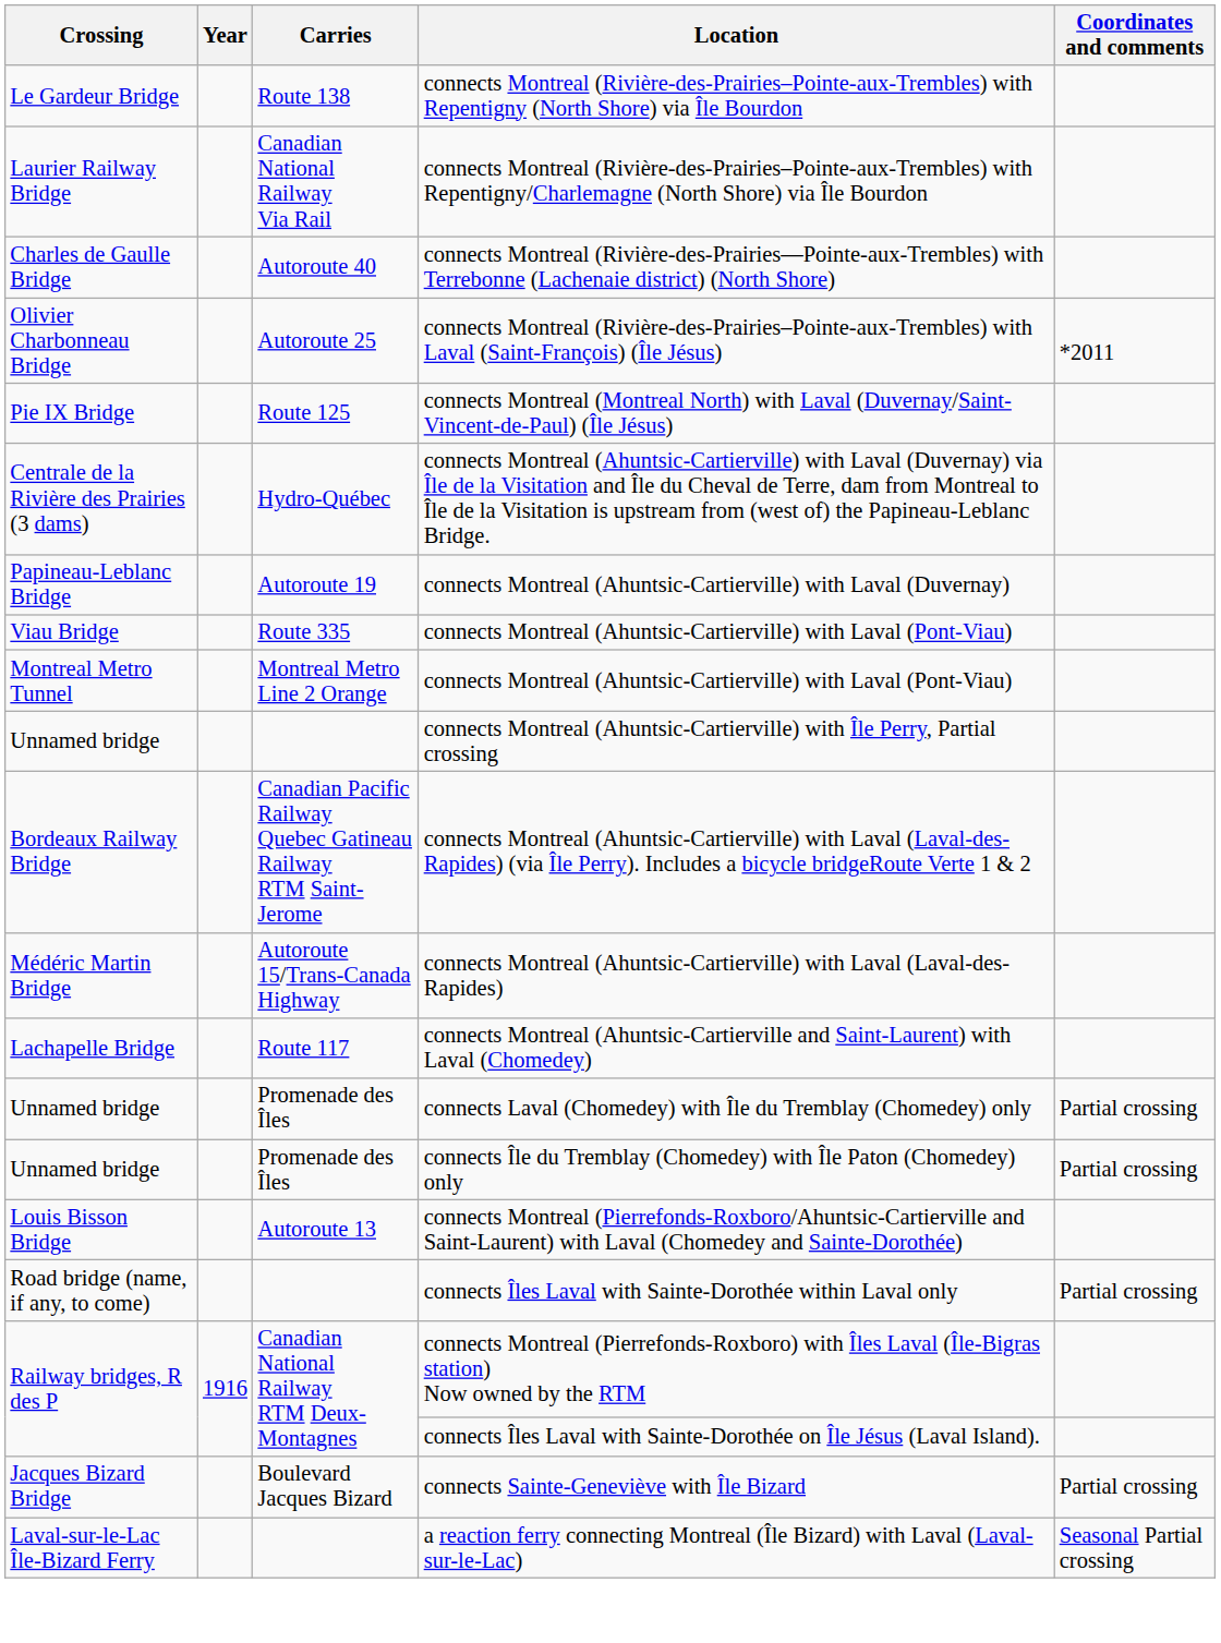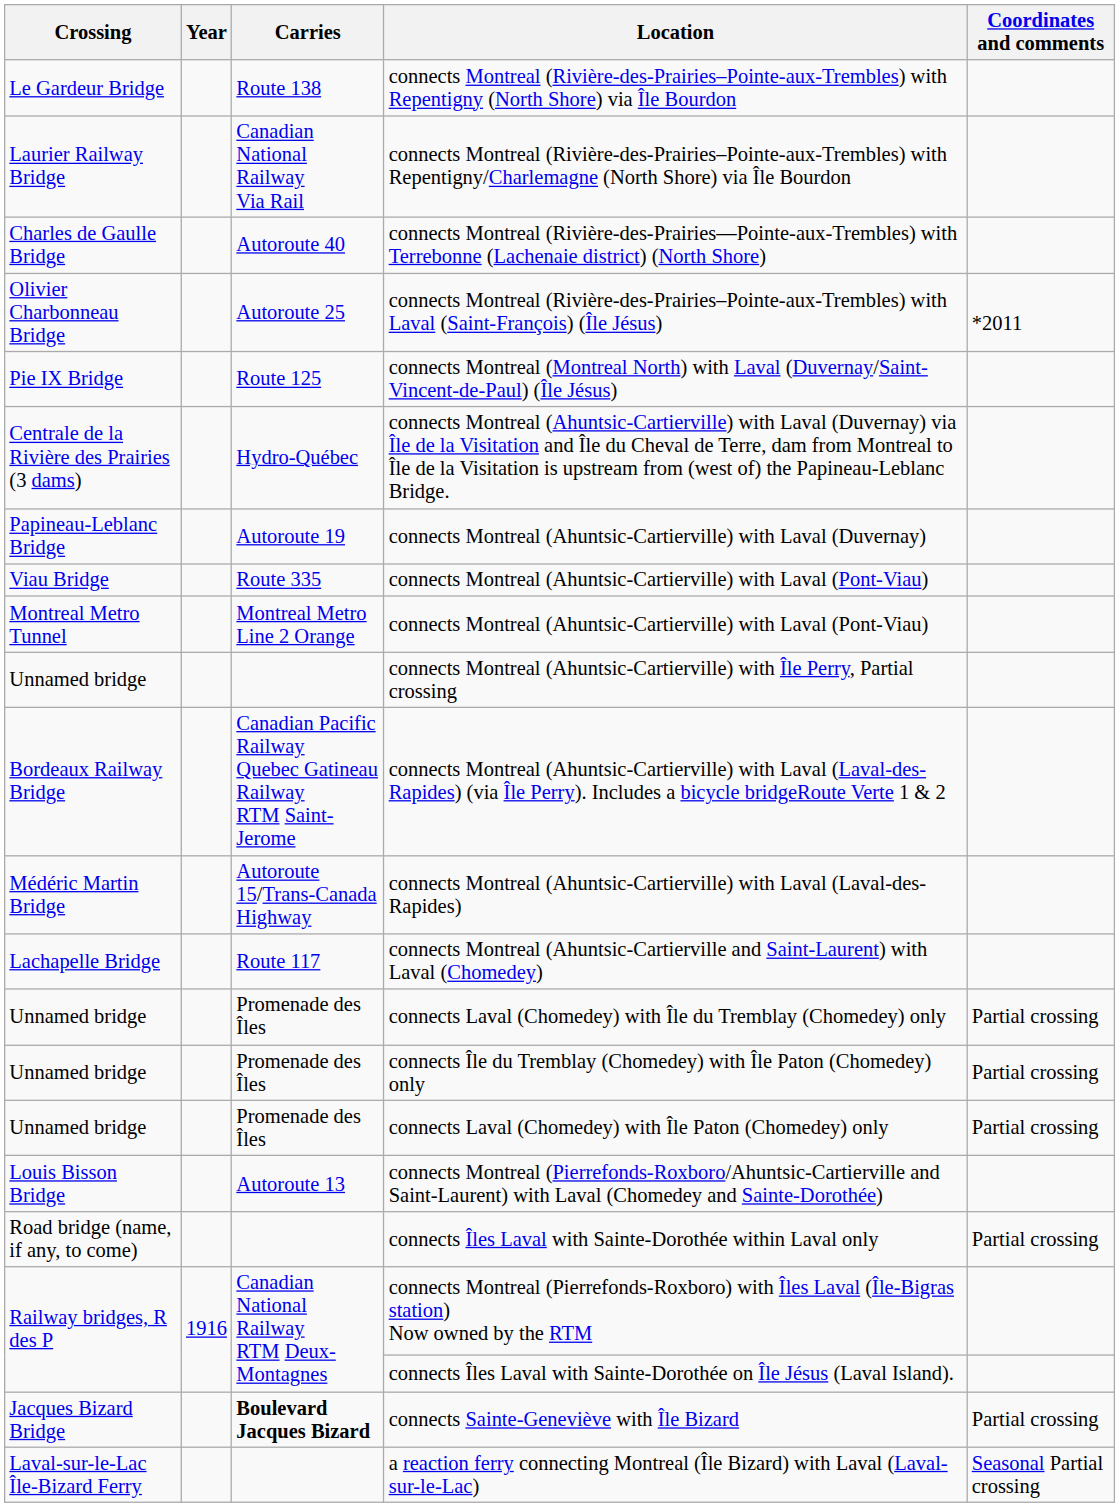+ row: Unnamed bridge | Promenade des Îles | connects Laval (Chomedey) with Île Paton (Chomedey) only | Partial crossing
connects Sainte-Geneviève with Île Bizard | Carries: normal -> bold
